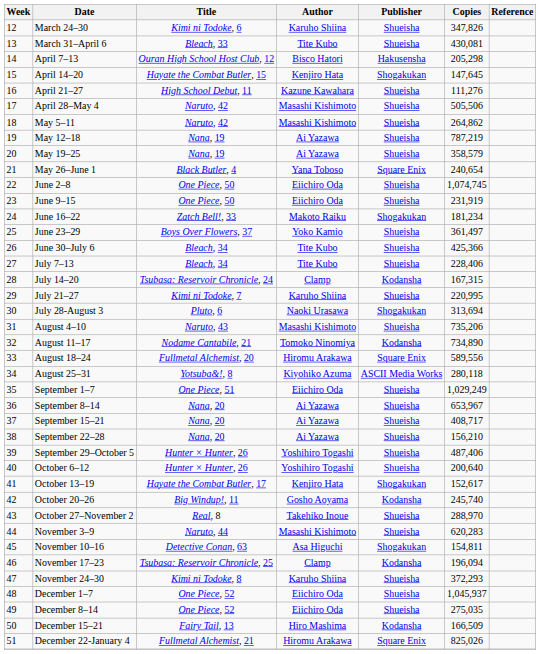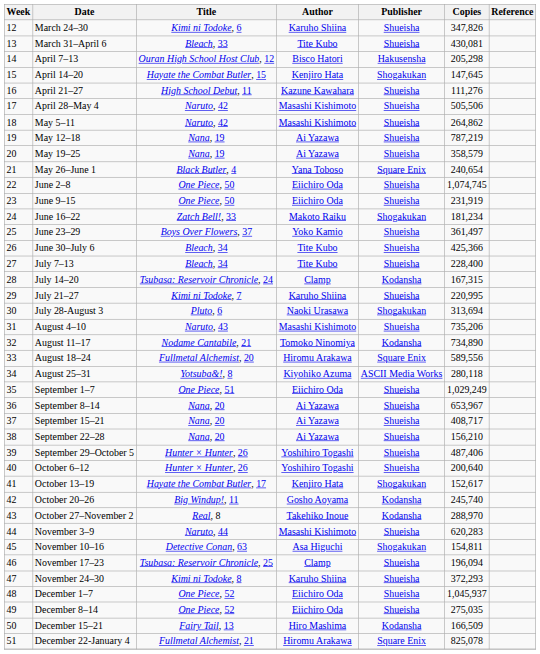July 7–13 | Copies: 228,406 -> 228,400
October 27–November 2 | Publisher: Shueisha -> Kodansha
November 17–23 | Publisher: Kodansha -> Shueisha
December 22-January 4 | Copies: 825,026 -> 825,078
